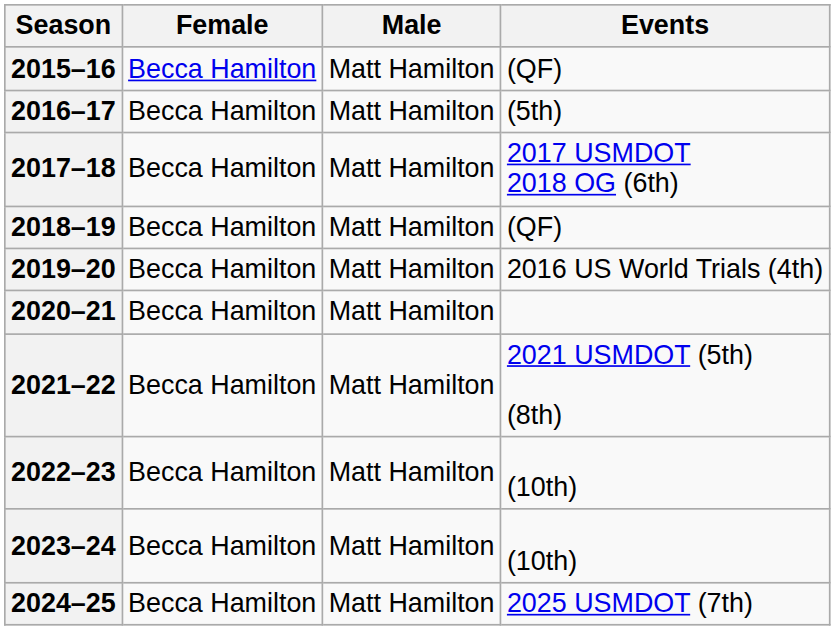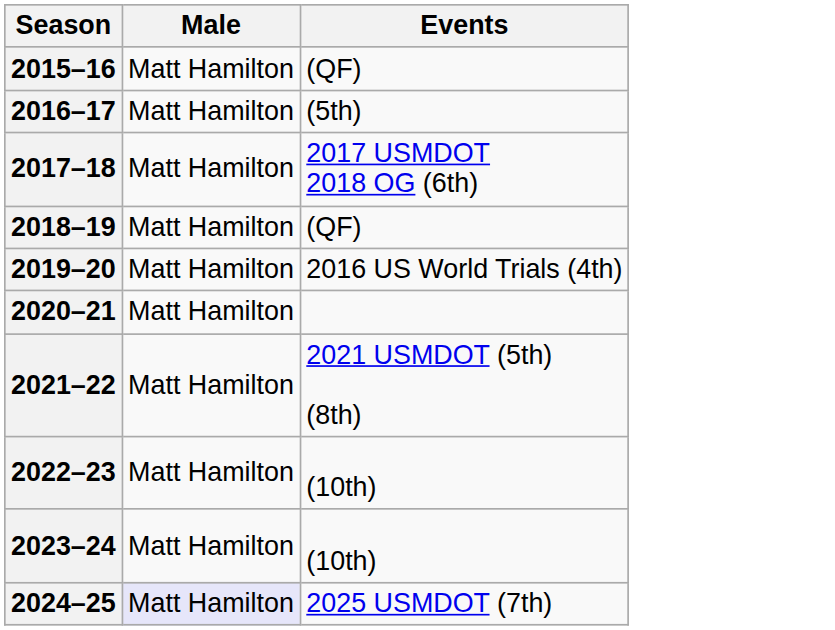- column: Female | Becca Hamilton | Becca Hamilton | Becca Hamilton | Becca Hamilton | Becca Hamilton | Becca Hamilton | Becca Hamilton | Becca Hamilton | Becca Hamilton | Becca Hamilton
2024–25 | Male: no background -> lavender background
